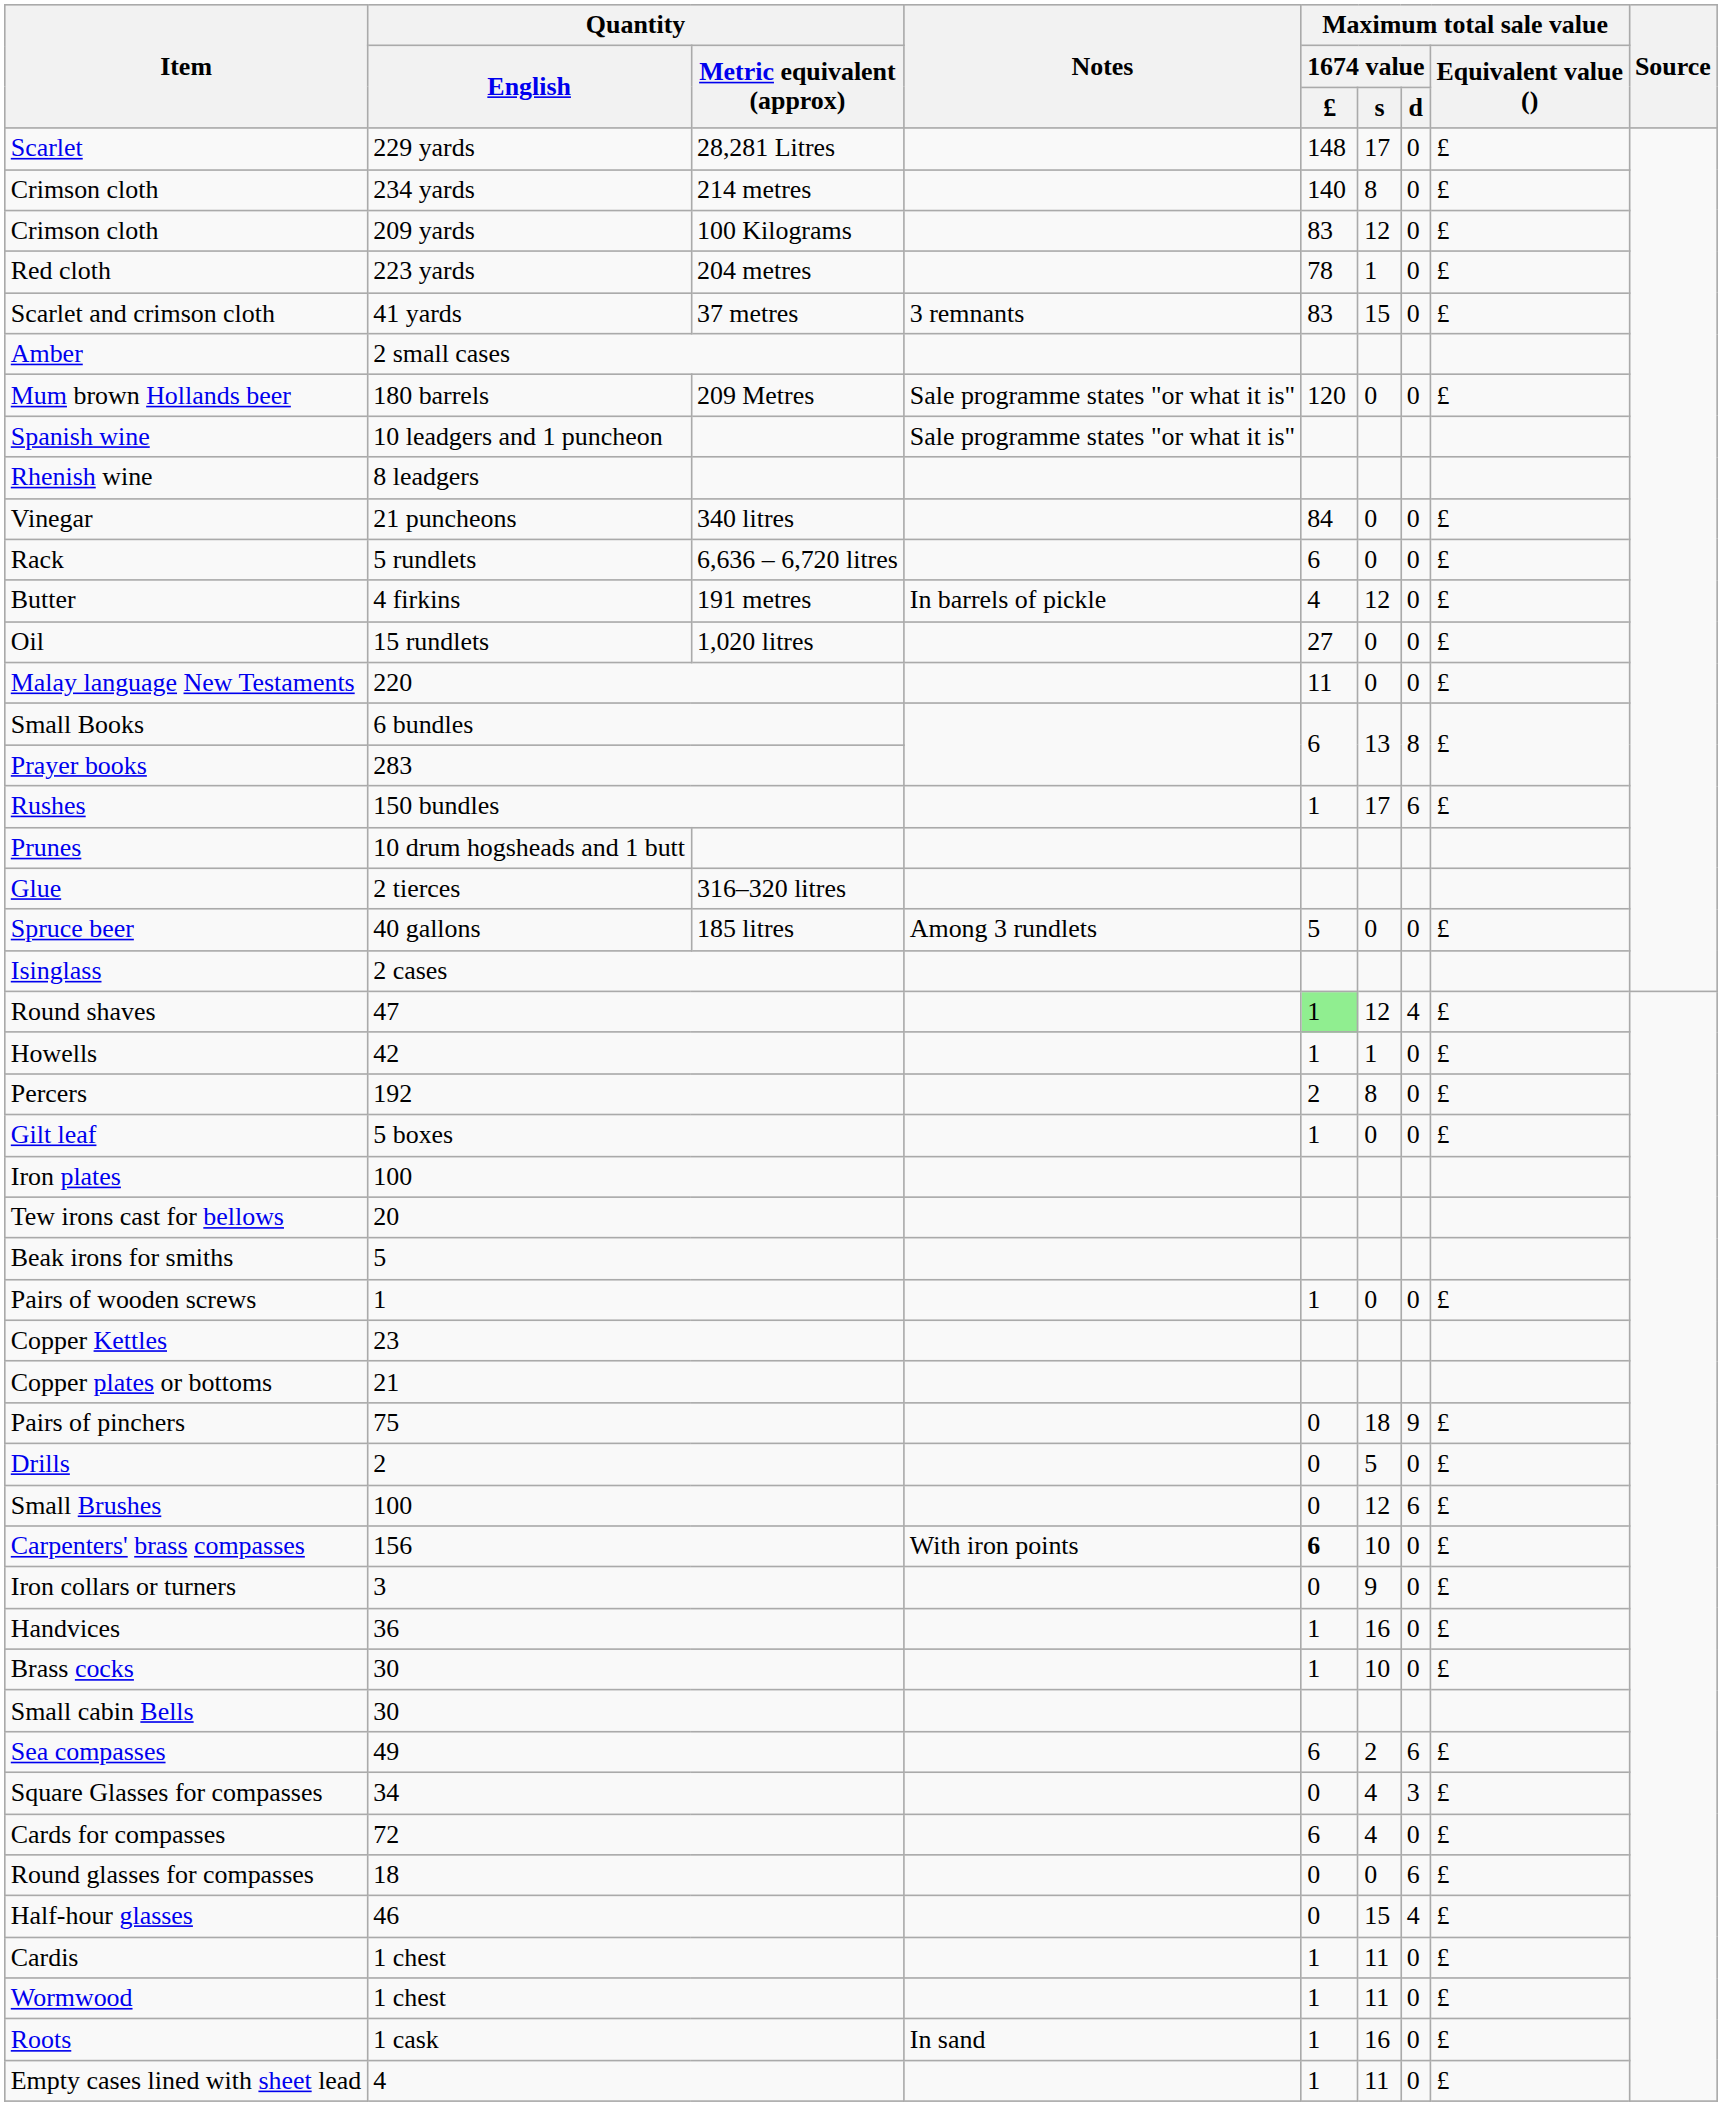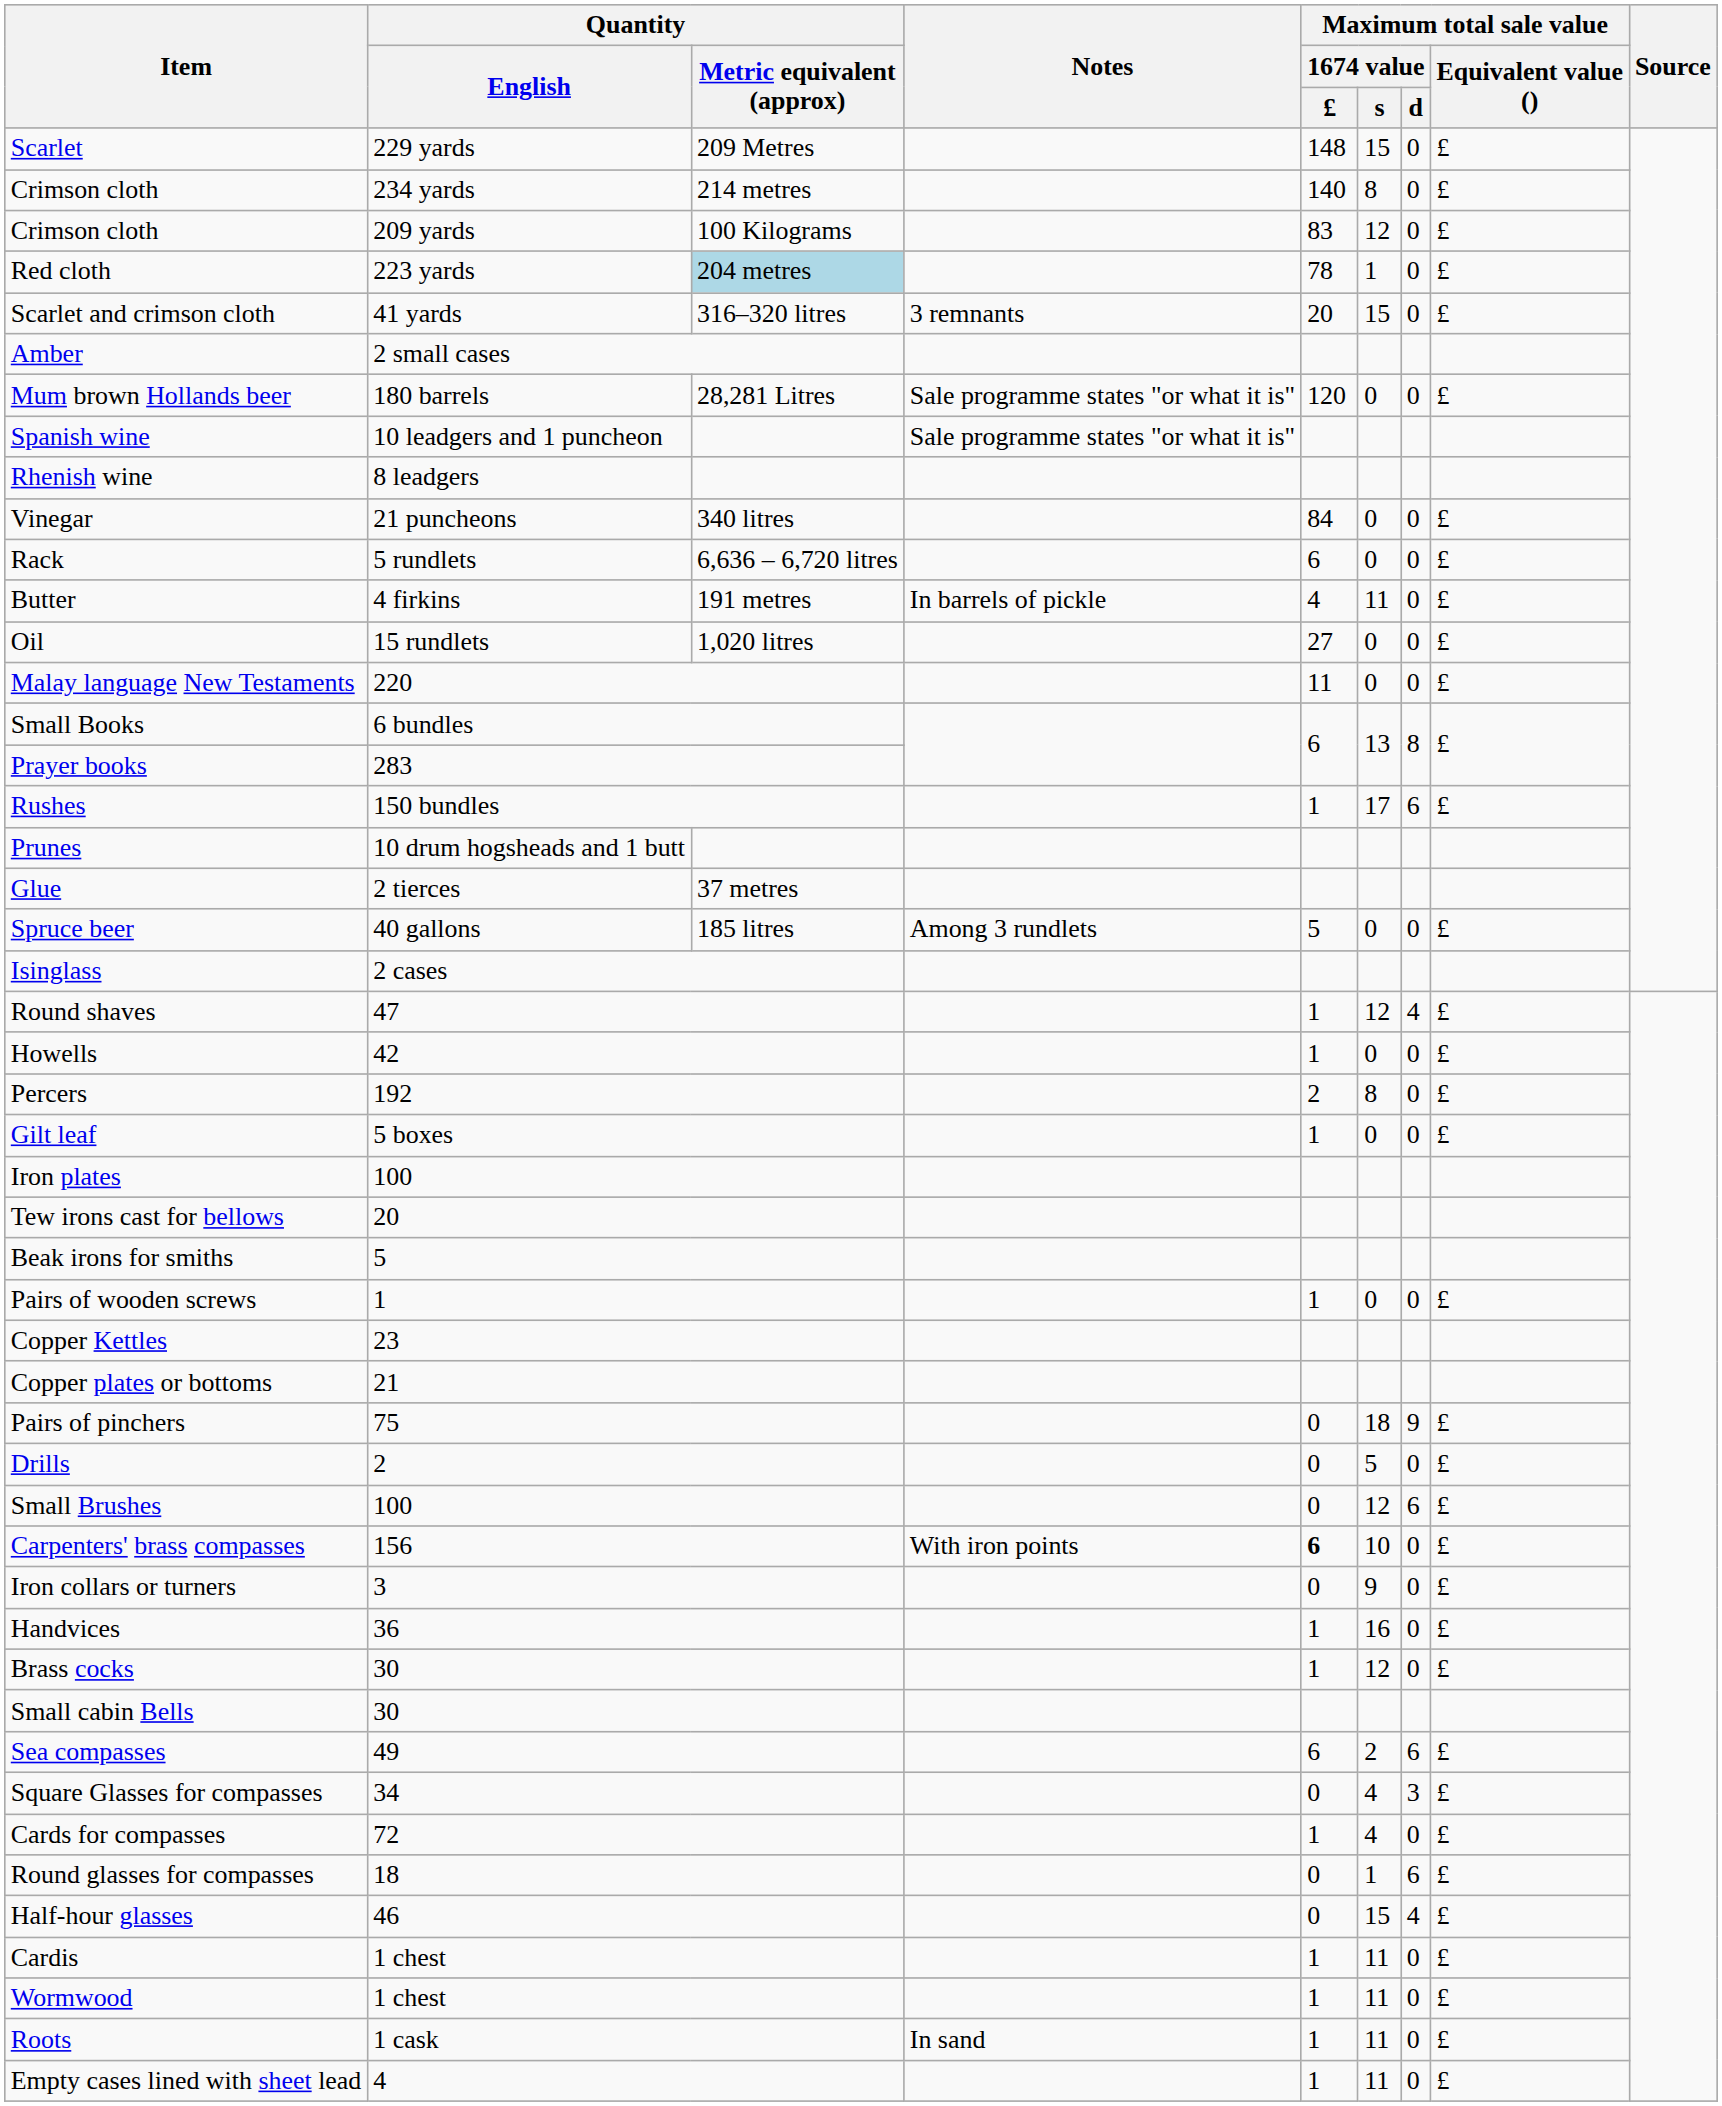Scarlet | Quantity / Metric equivalent (approx): 28,281 Litres -> 209 Metres
Scarlet | Maximum total sale value / 1674 value / s: 17 -> 15
Red cloth | Quantity / Metric equivalent (approx): no background -> lightblue background
Scarlet and crimson cloth | Quantity / Metric equivalent (approx): 37 metres -> 316–320 litres
Scarlet and crimson cloth | Maximum total sale value / 1674 value / £: 83 -> 20
Mum brown Hollands beer | Quantity / Metric equivalent (approx): 209 Metres -> 28,281 Litres
Butter | Maximum total sale value / 1674 value / s: 12 -> 11
Glue | Quantity / Metric equivalent (approx): 316–320 litres -> 37 metres
Round shaves | Maximum total sale value / 1674 value / £: lightgreen background -> no background
Howells | Maximum total sale value / 1674 value / s: 1 -> 0
Brass cocks | Maximum total sale value / 1674 value / s: 10 -> 12
Cards for compasses | Maximum total sale value / 1674 value / £: 6 -> 1
Round glasses for compasses | Maximum total sale value / 1674 value / s: 0 -> 1
Roots | Maximum total sale value / 1674 value / s: 16 -> 11
